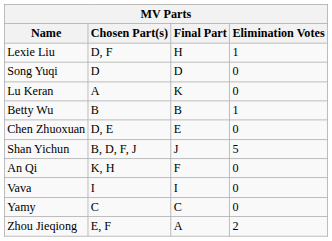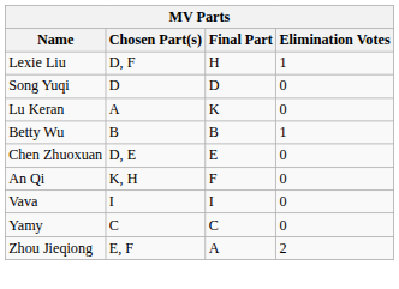- row: Shan Yichun | B, D, F, J | J | 5
